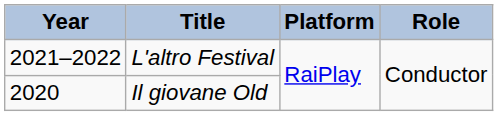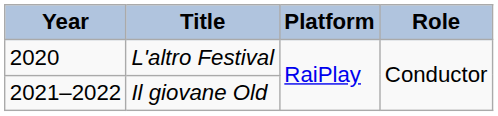L'altro Festival | Year: 2021–2022 -> 2020
Il giovane Old | Year: 2020 -> 2021–2022
